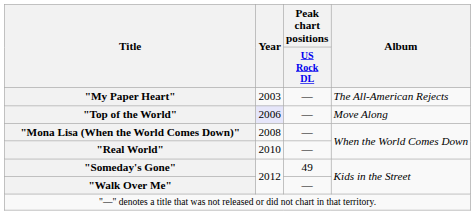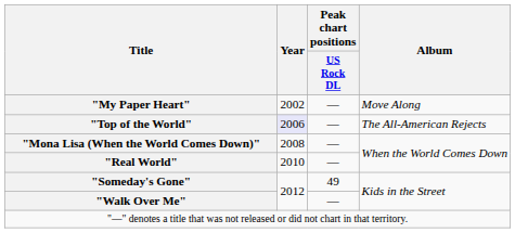"My Paper Heart" | Year: 2003 -> 2002
"My Paper Heart" | Album: The All-American Rejects -> Move Along
"Top of the World" | Album: Move Along -> The All-American Rejects
